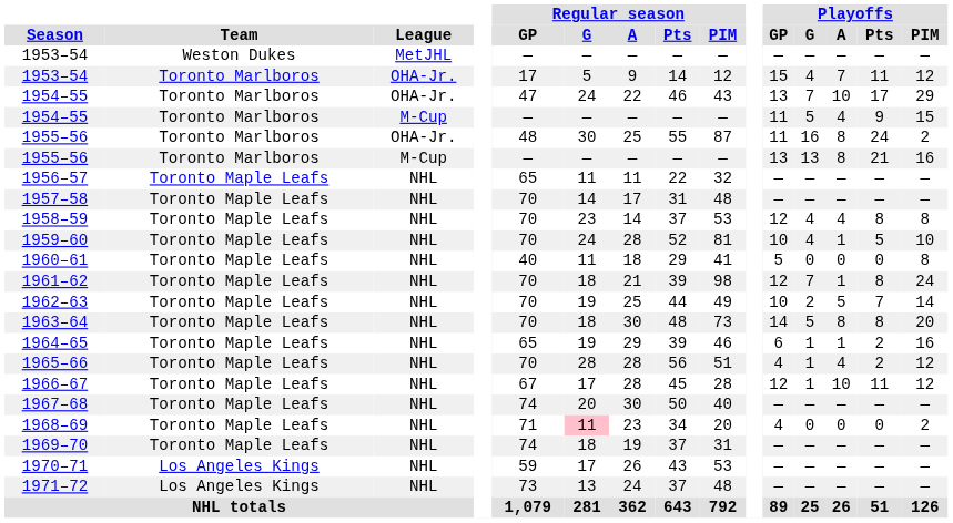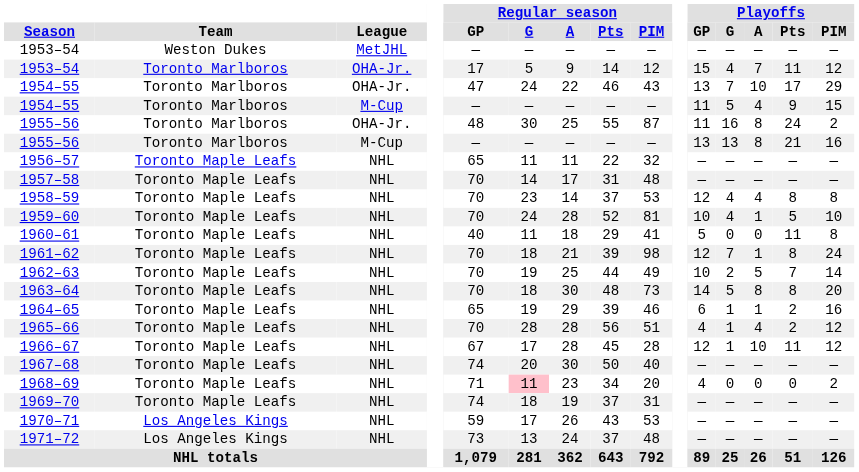1960–61 | Playoffs / Pts: 0 -> 11
